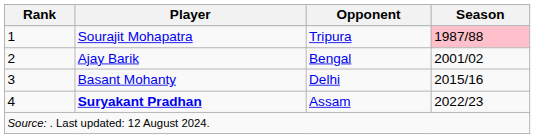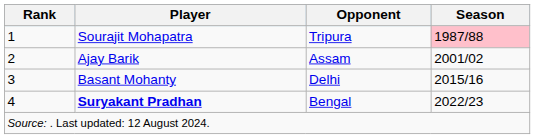Ajay Barik | Opponent: Bengal -> Assam
Suryakant Pradhan | Opponent: Assam -> Bengal
